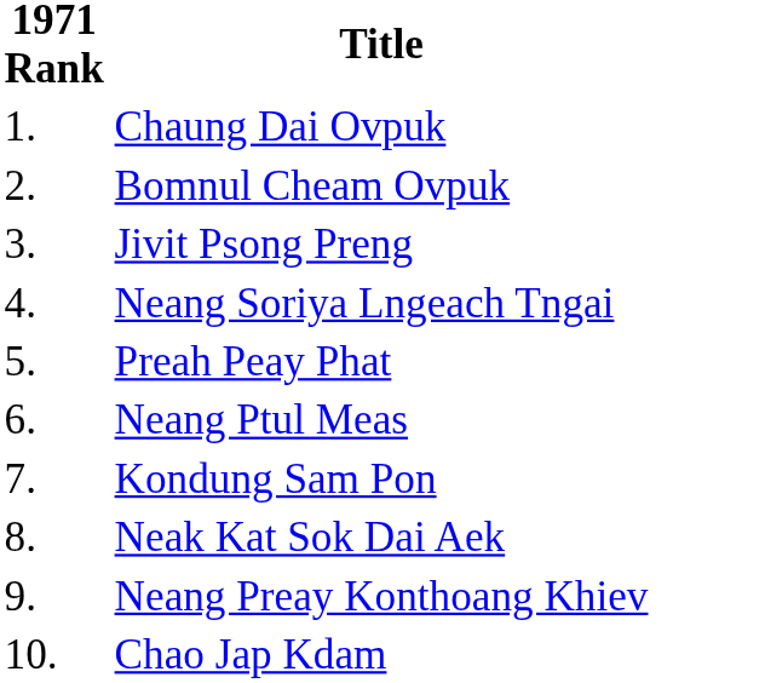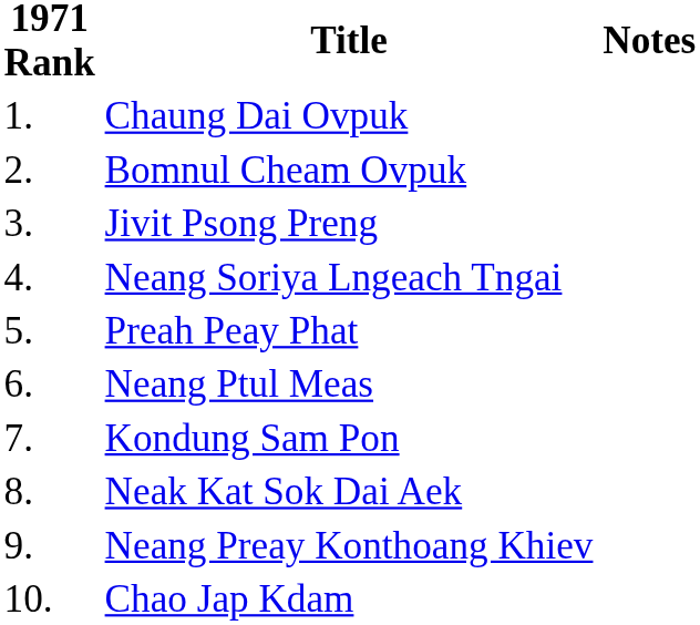+ column: Notes
